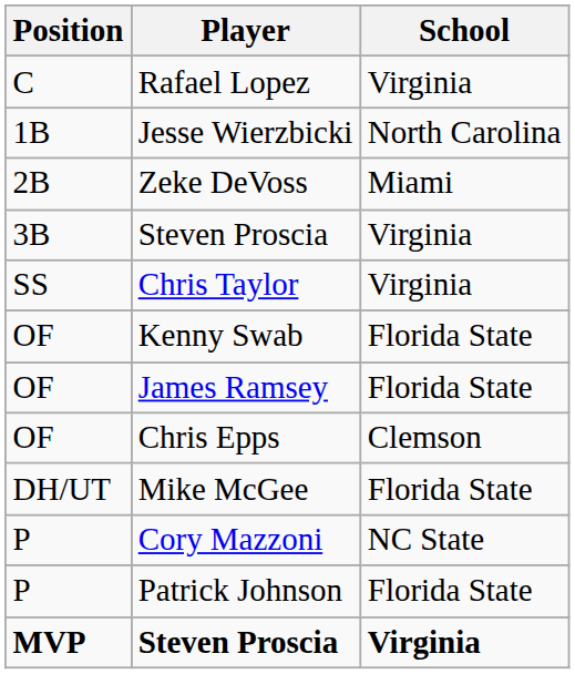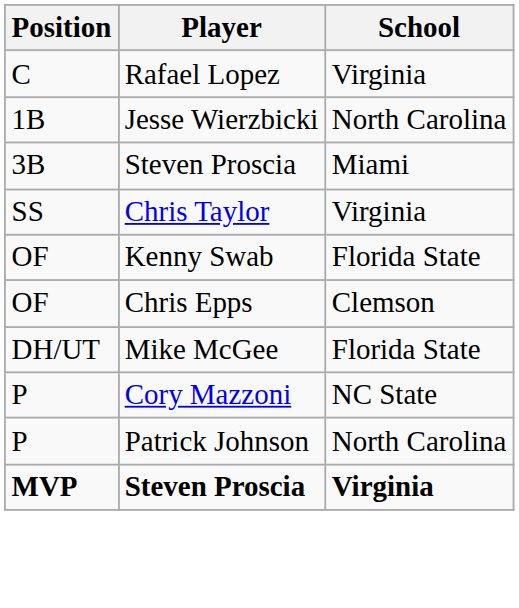- row: 2B | Zeke DeVoss | Miami
3B / Steven Proscia | School: Virginia -> Miami
- row: OF | James Ramsey | Florida State
Patrick Johnson | School: Florida State -> North Carolina
